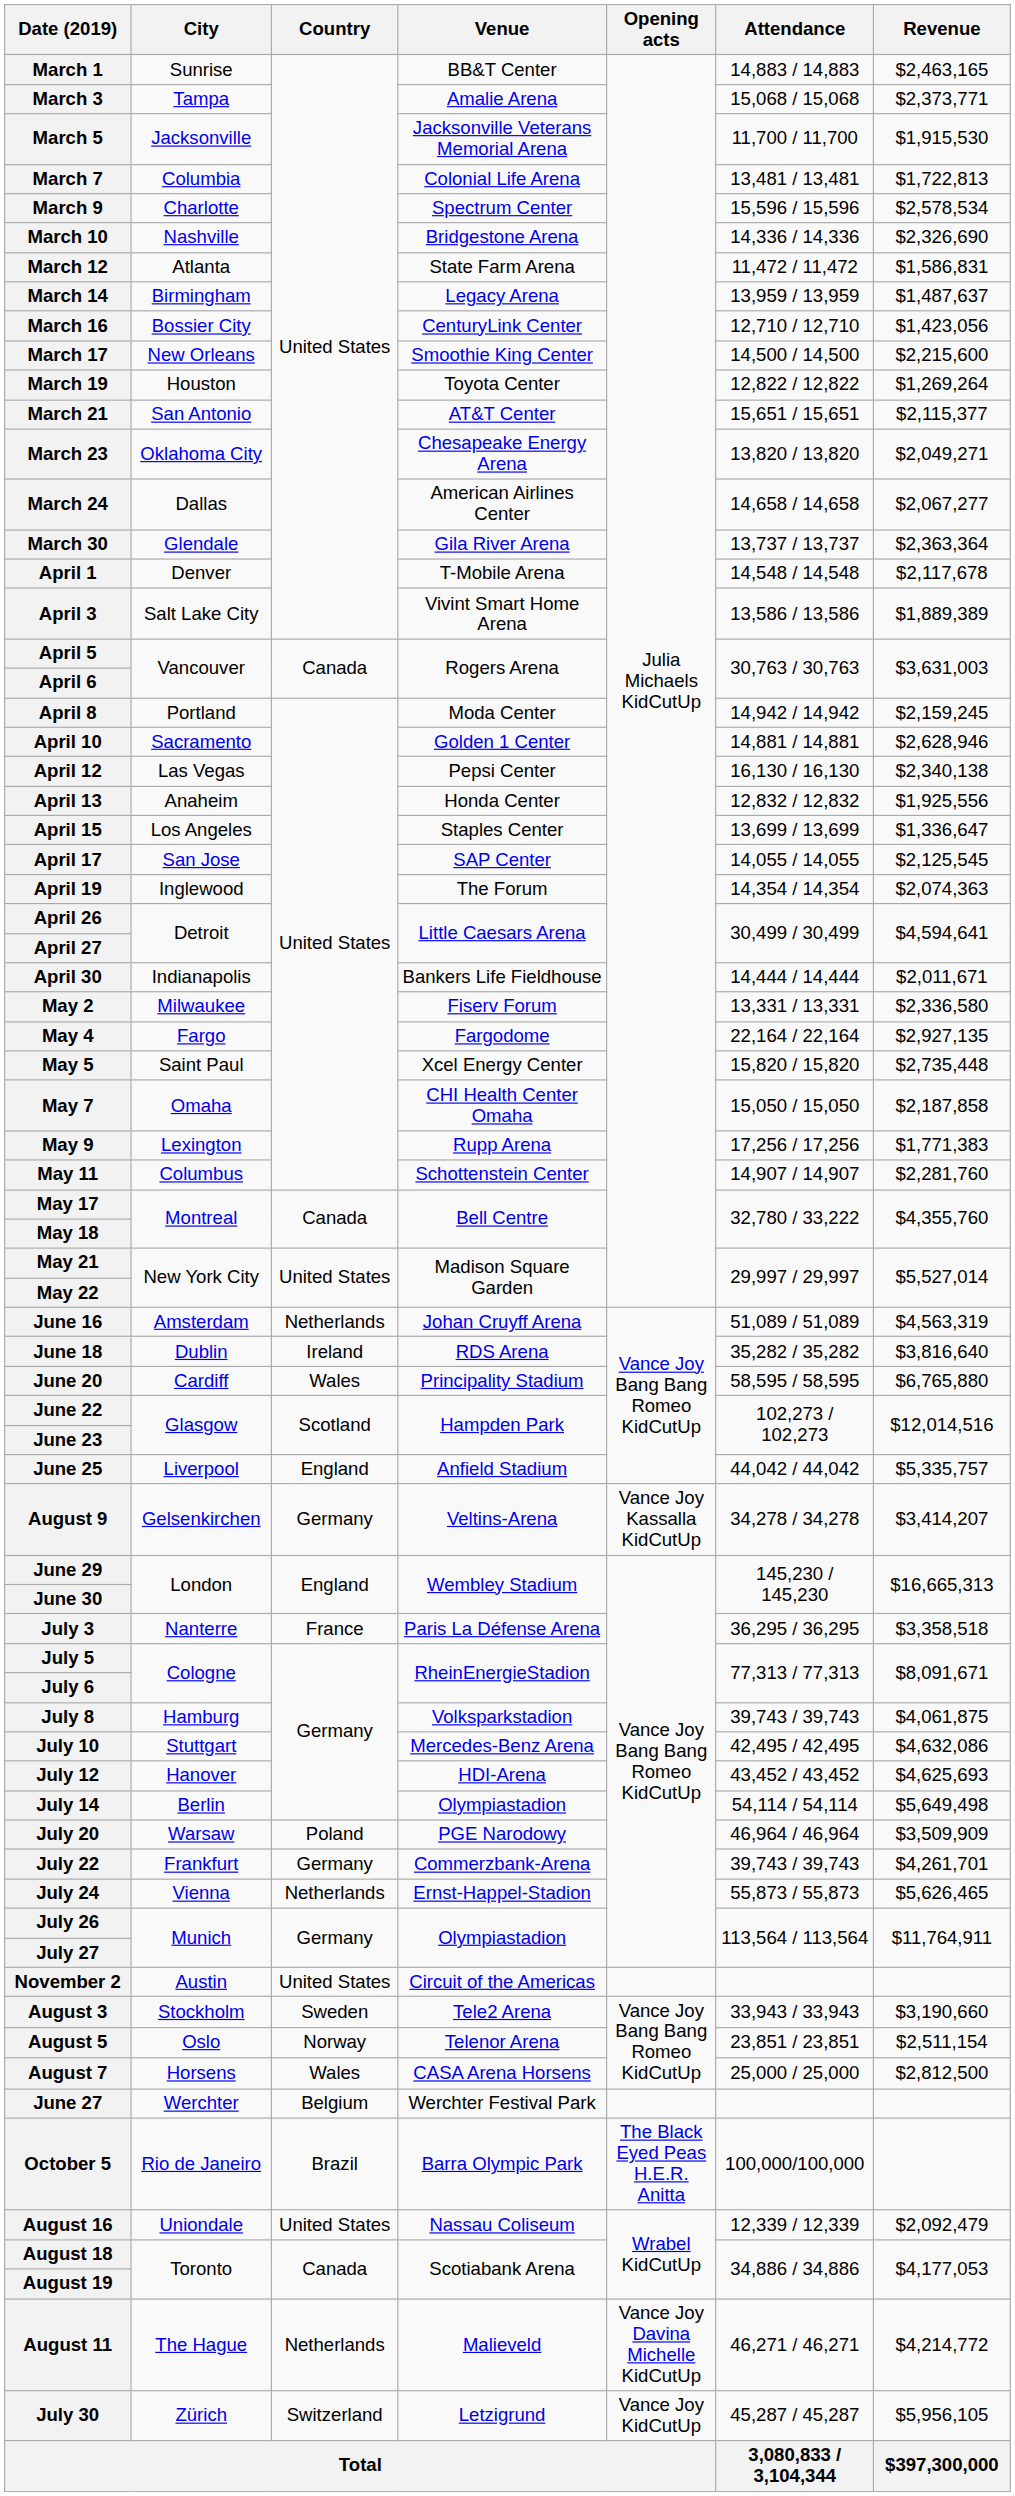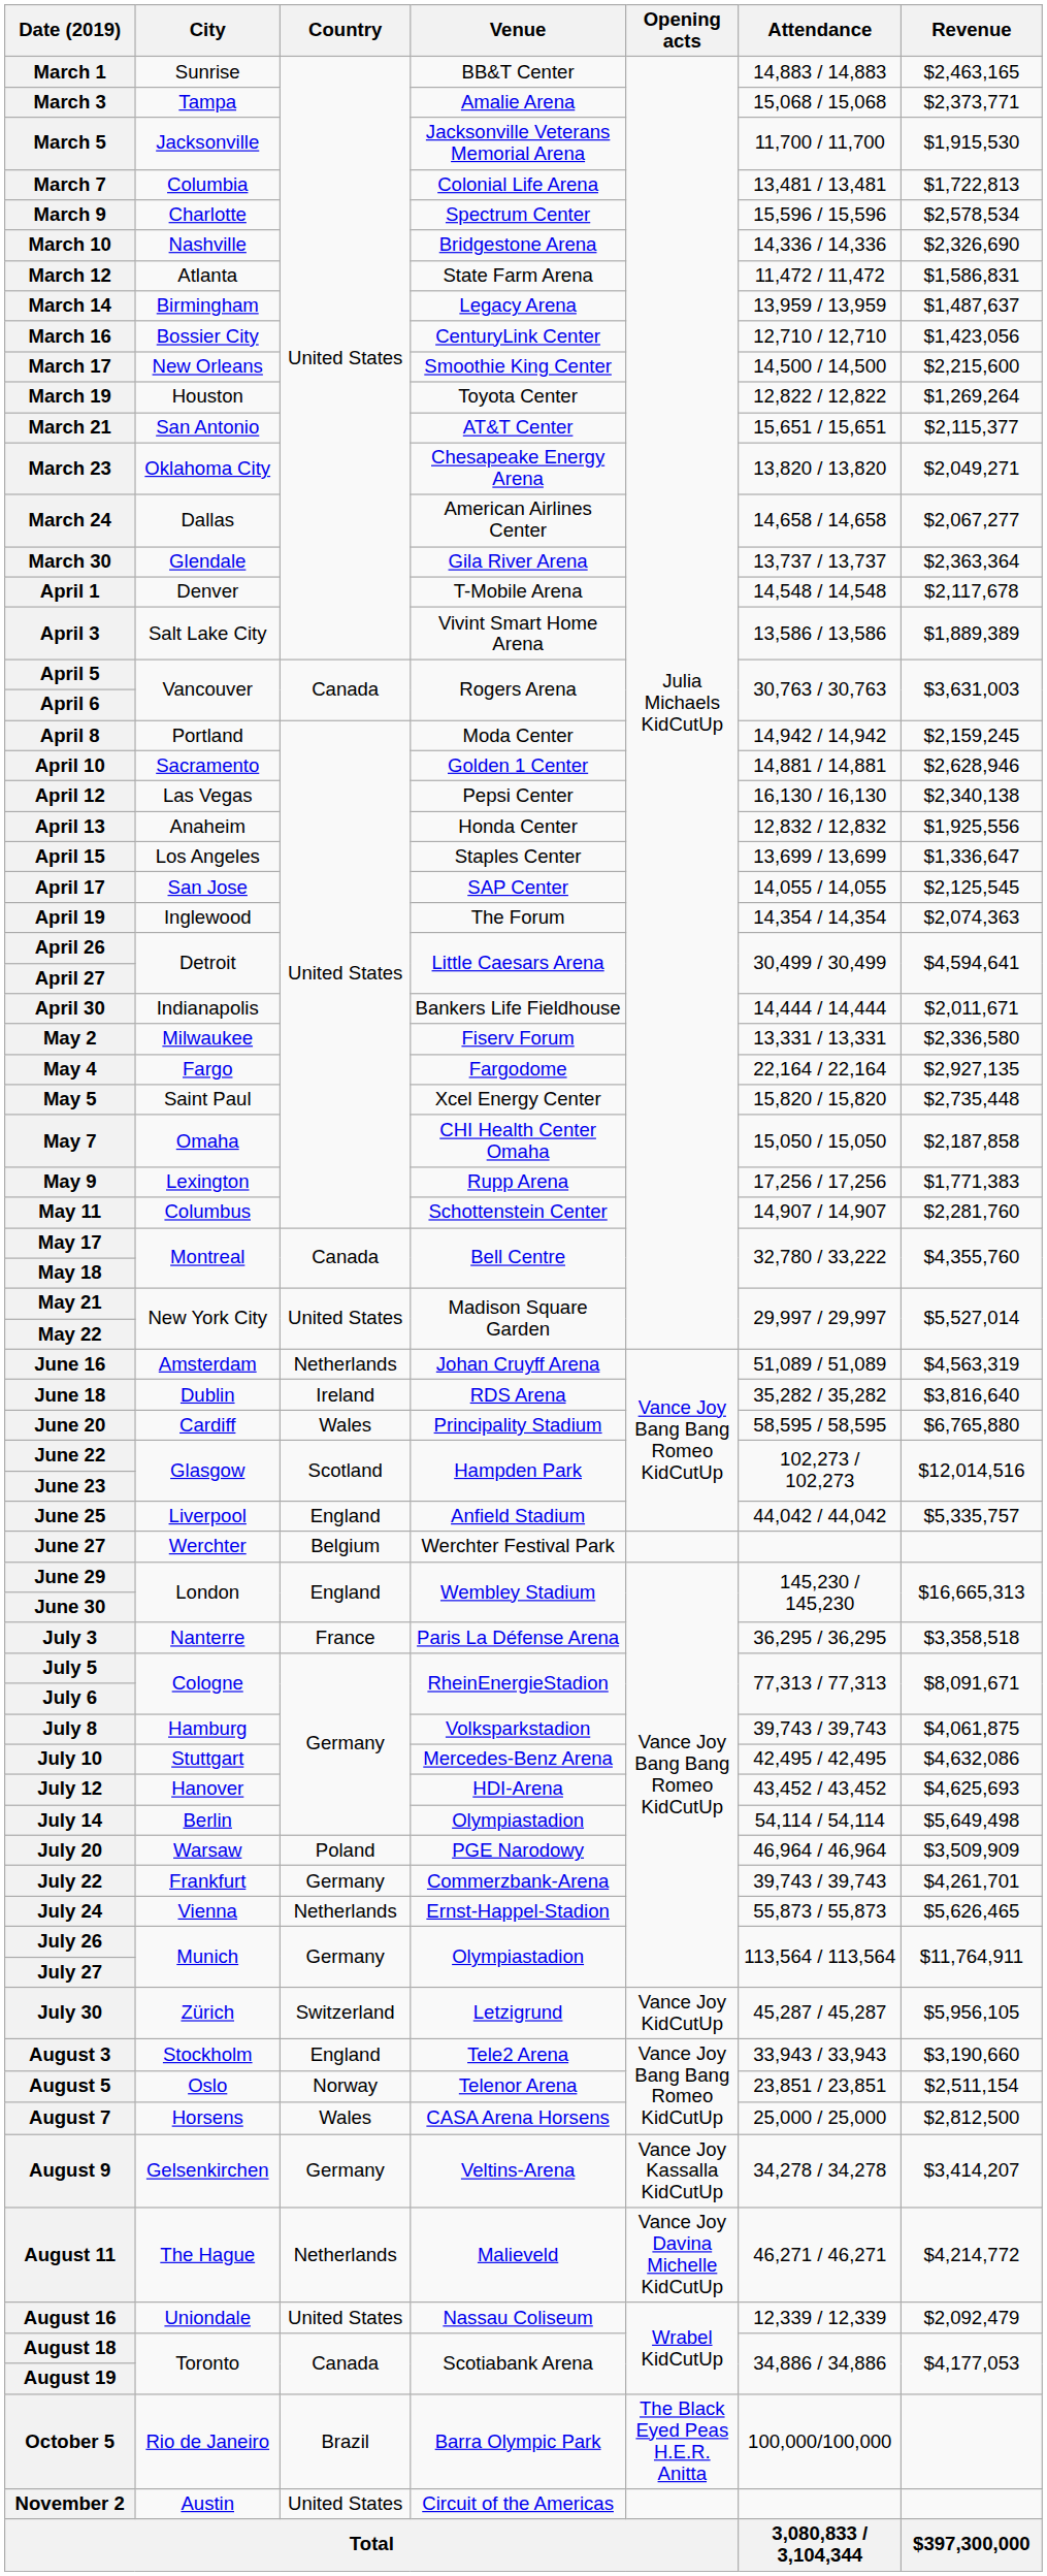rows swapped: June 27 <-> August 9
rows swapped: July 30 <-> November 2
August 3 | Country: Sweden -> England
rows swapped: August 11 <-> October 5
